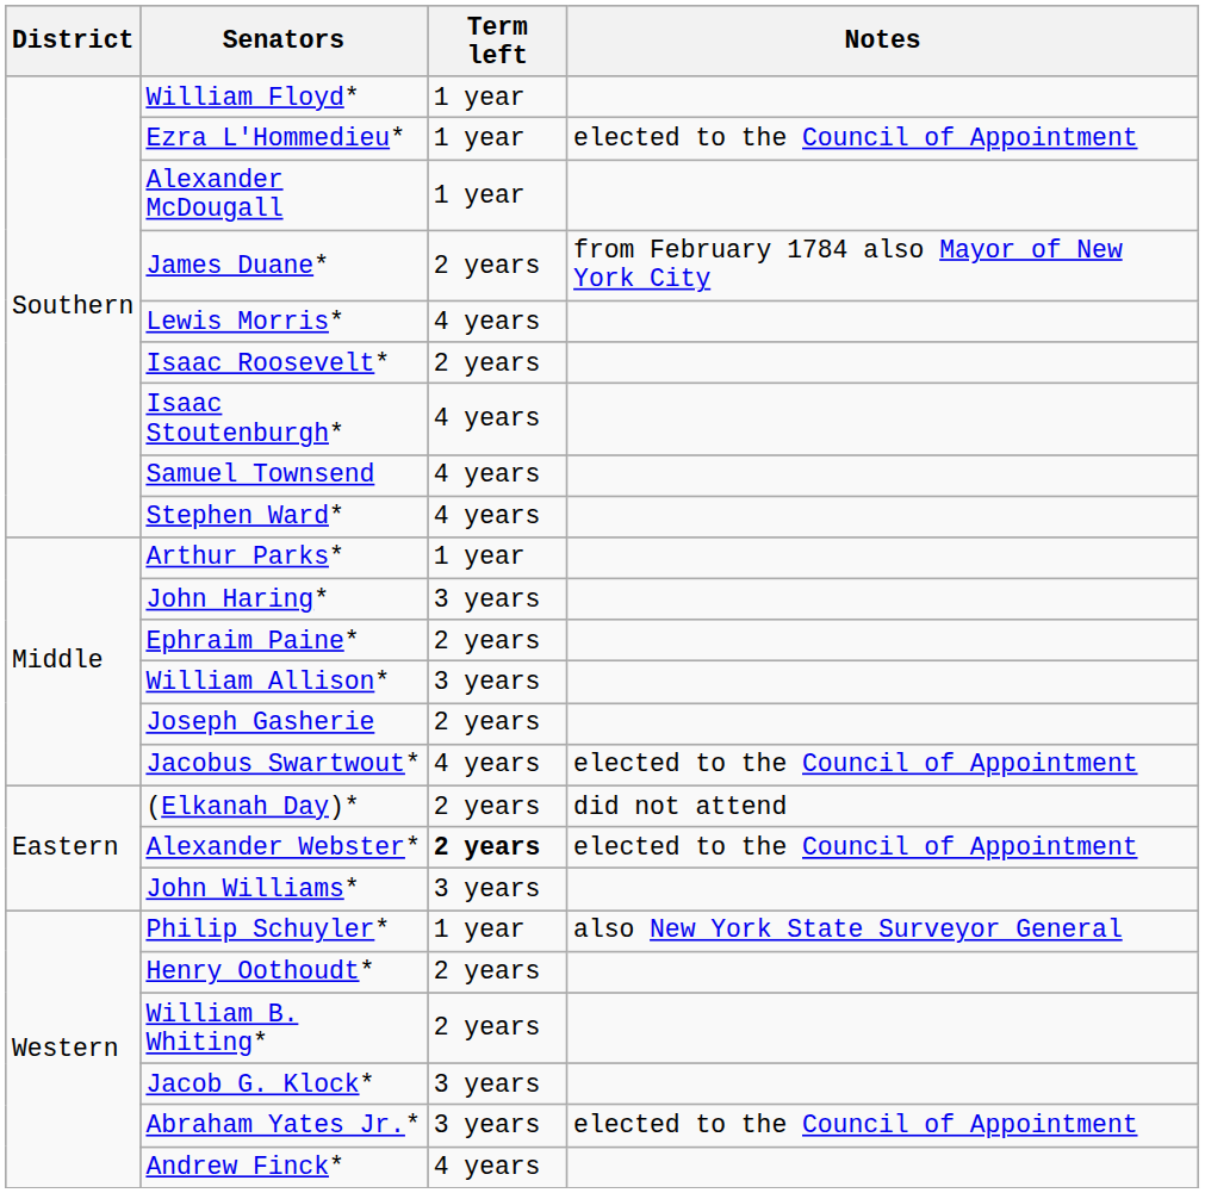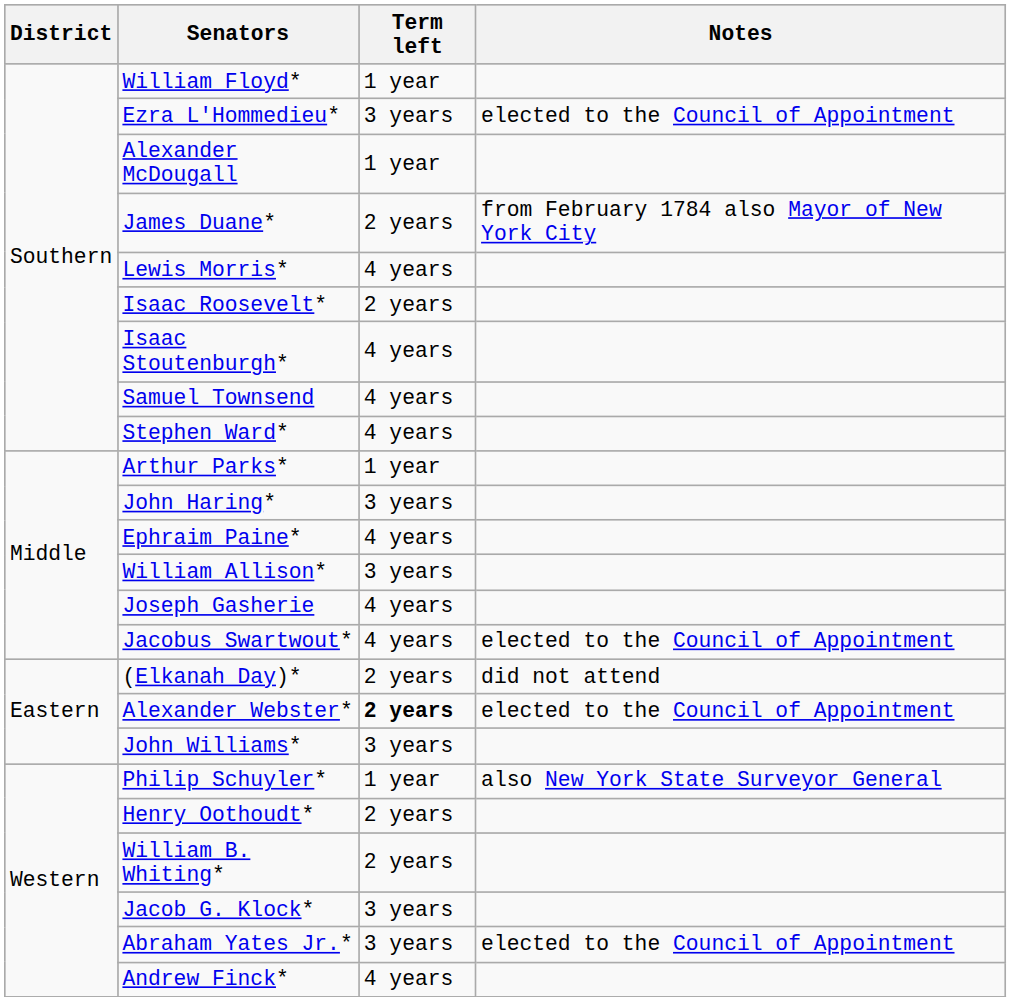Ezra L'Hommedieu* | Term left: 1 year -> 3 years
Ephraim Paine* | Term left: 2 years -> 4 years
Joseph Gasherie | Term left: 2 years -> 4 years
